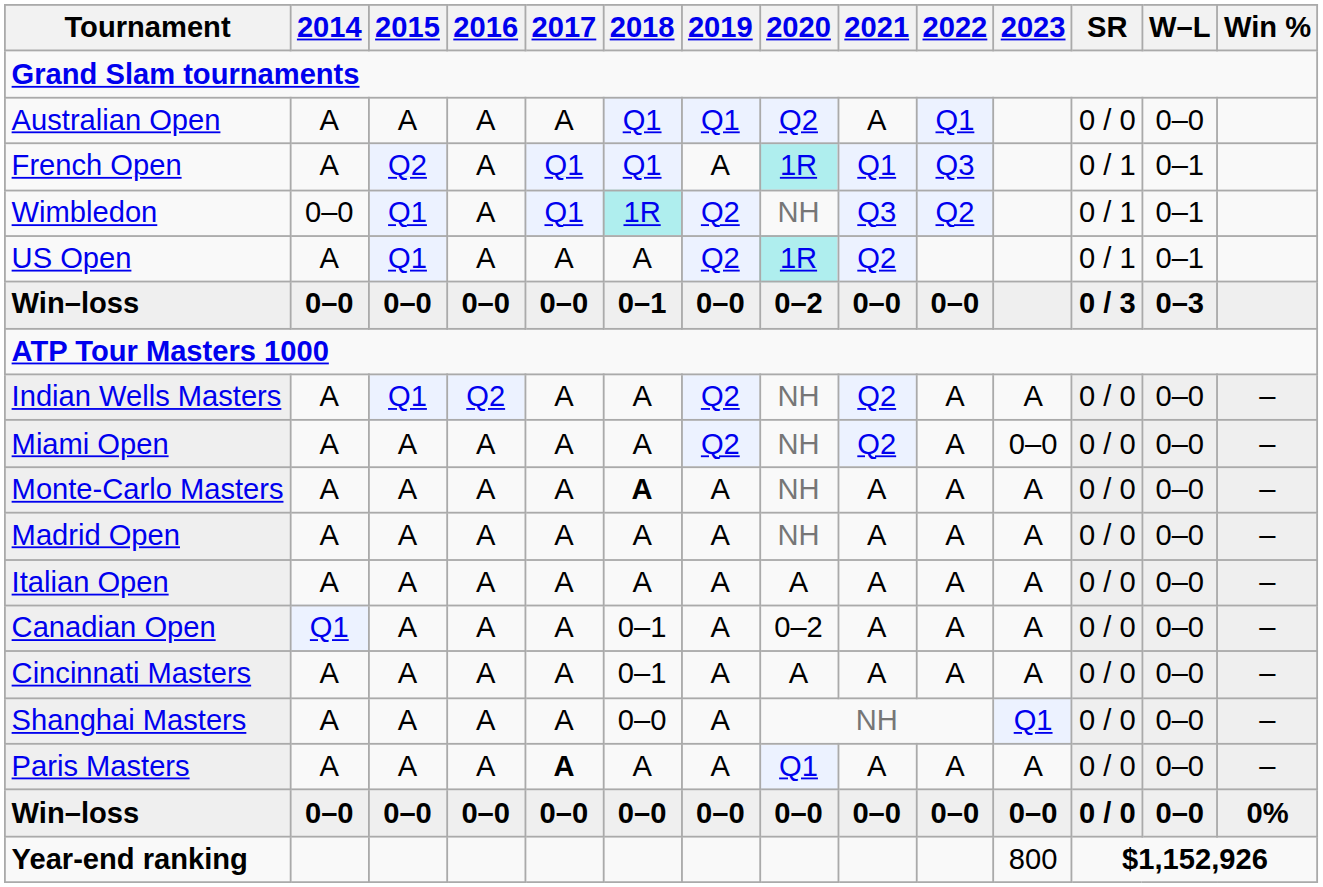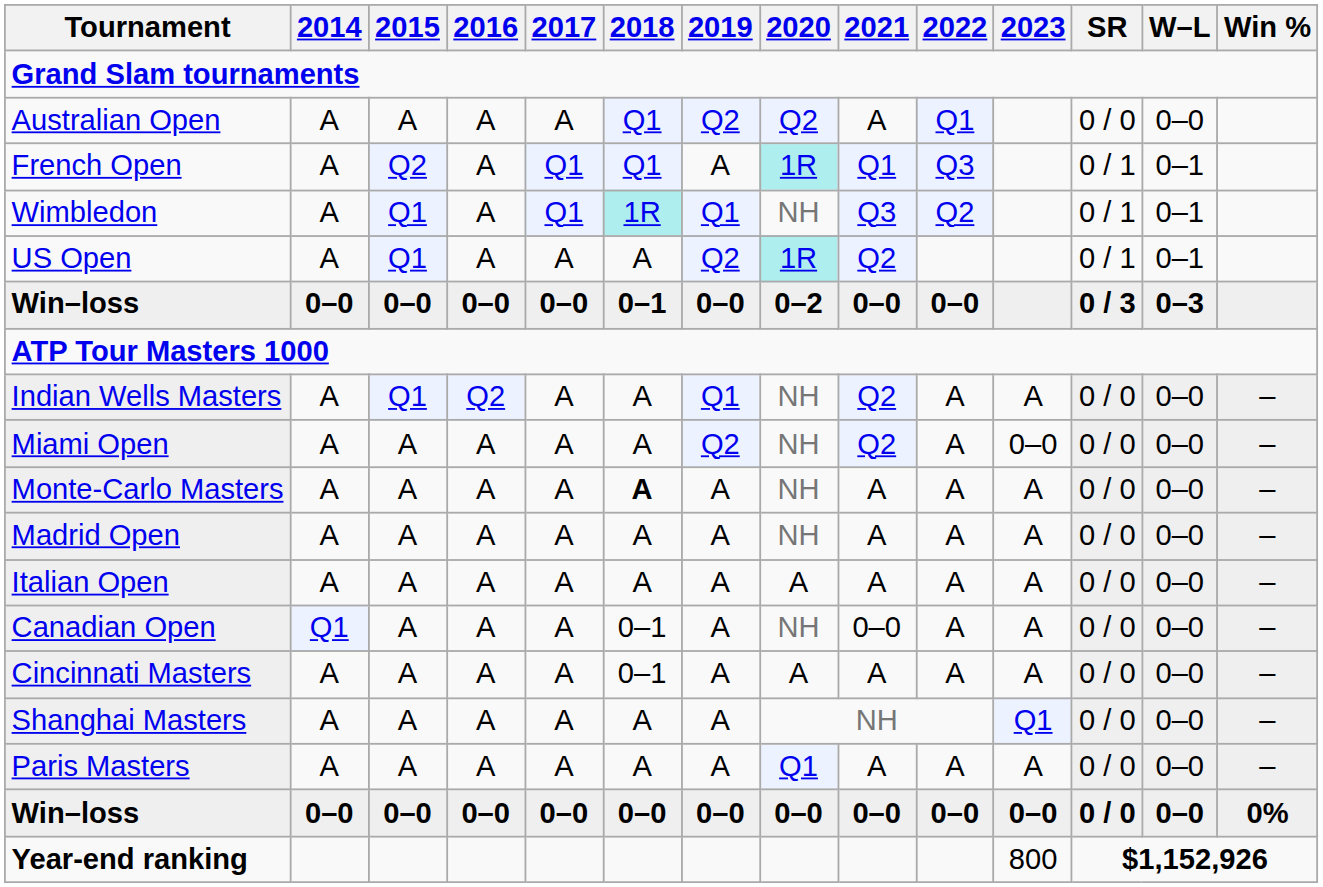Australian Open | 2019: Q1 -> Q2
Wimbledon | 2014: 0–0 -> A
Wimbledon | 2019: Q2 -> Q1
Indian Wells Masters | 2019: Q2 -> Q1
Canadian Open | 2020: 0–2 -> NH
Canadian Open | 2021: A -> 0–0
Shanghai Masters | 2018: 0–0 -> A
Paris Masters | 2017: bold -> normal
